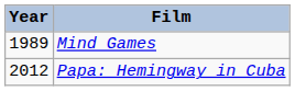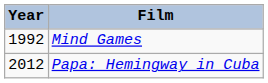Mind Games | Year: 1989 -> 1992
